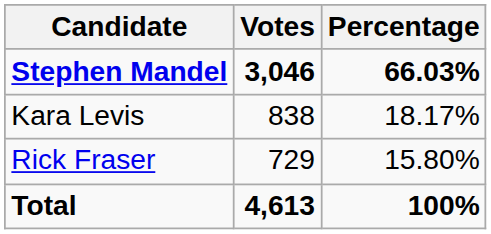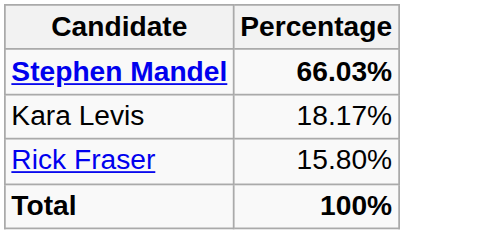- column: Votes | 3,046 | 838 | 729 | 4,613
